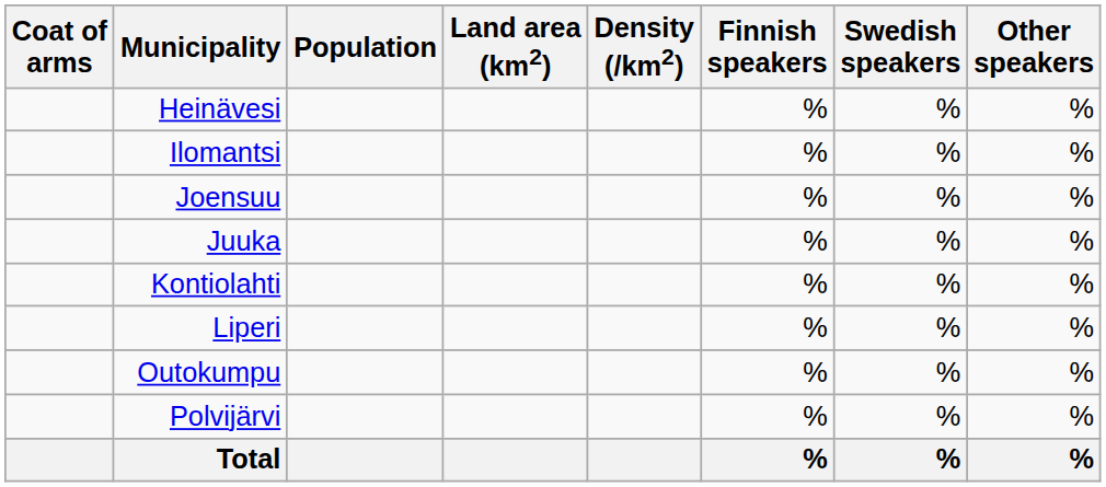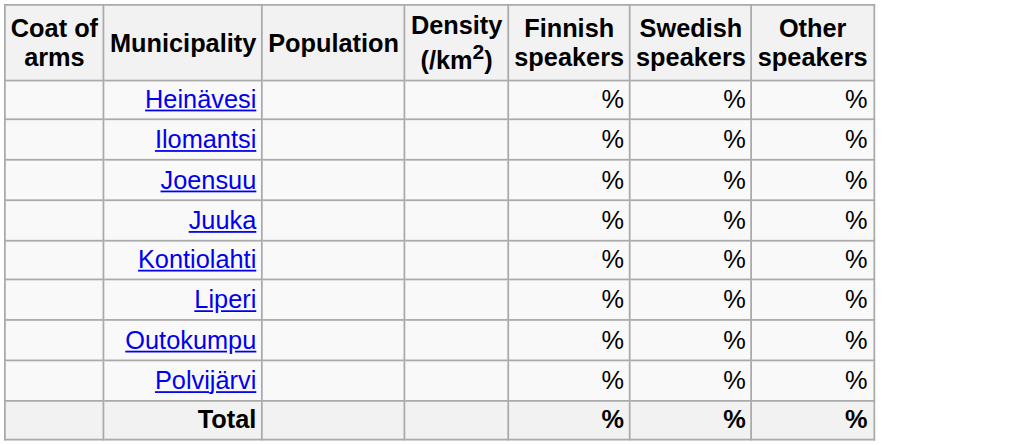- column: Land area (km2)
